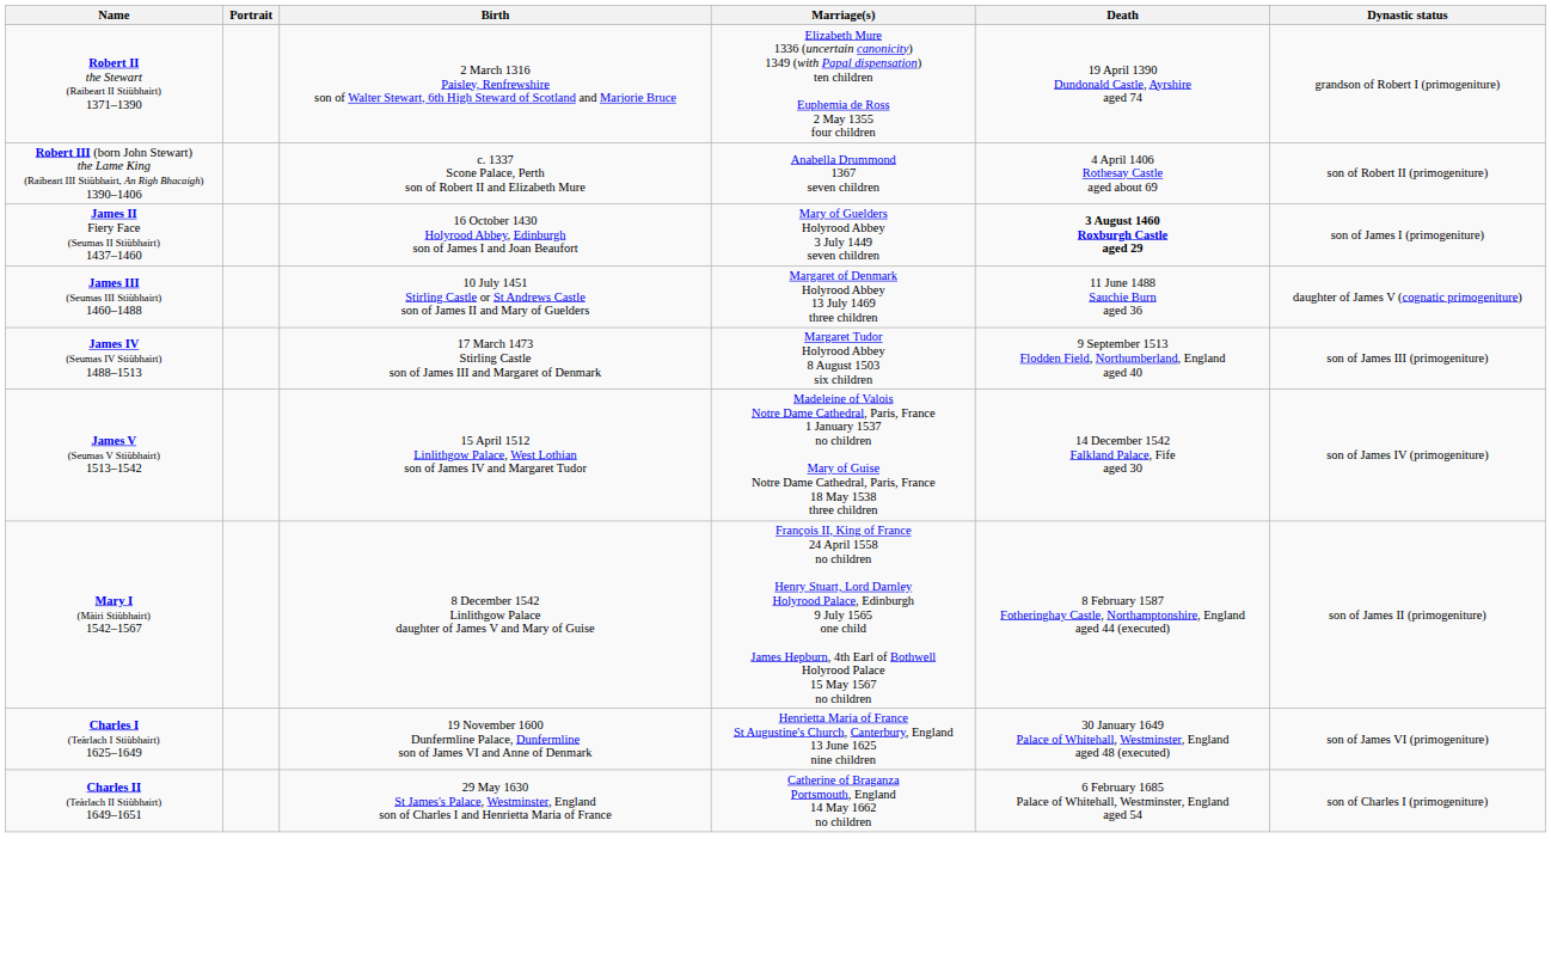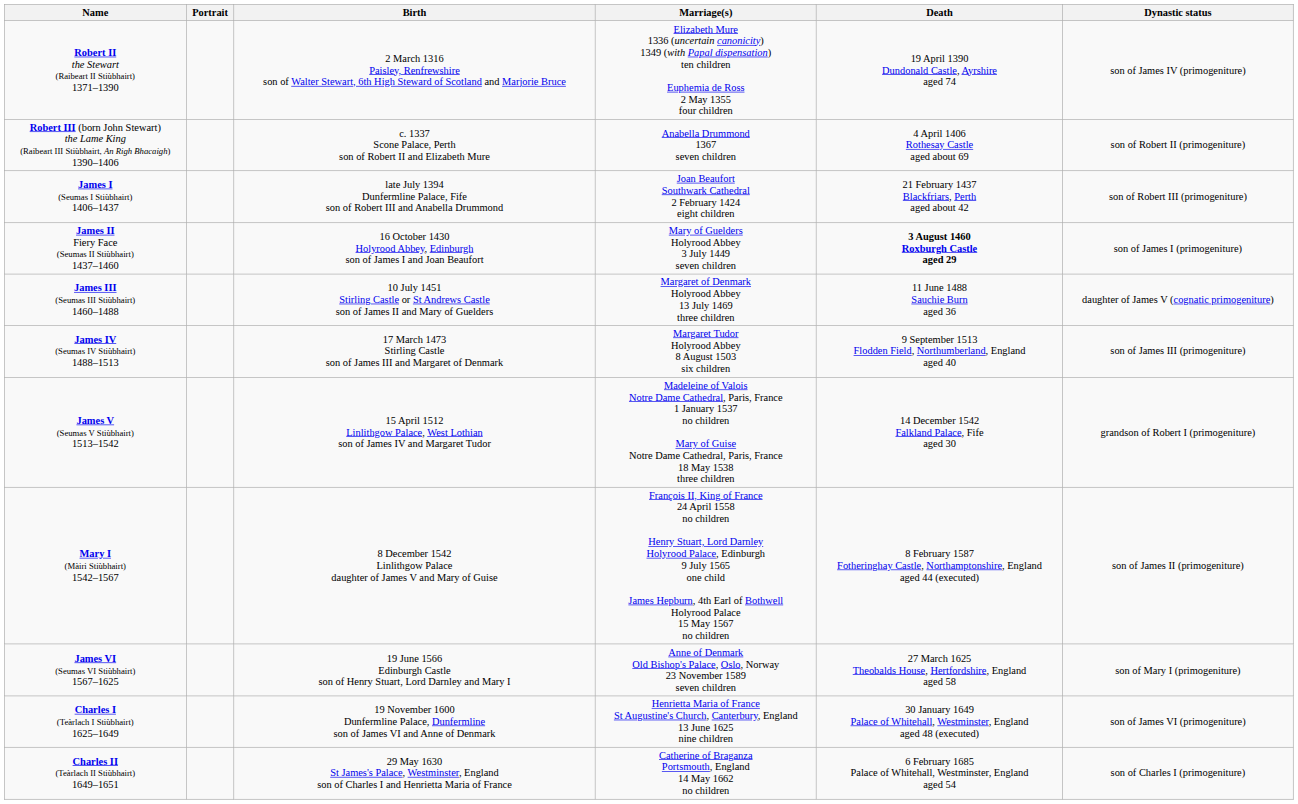Robert II the Stewart (Raibeart II Stiùbhairt) 1371–1390 | Dynastic status: grandson of Robert I (primogeniture) -> son of James IV (primogeniture)
+ row: James I (Seumas I Stiùbhairt) 1406–1437 | late July 1394 Dunfermline Palace, Fife son of Robert III and Anabella Drummond | Joan Beaufort Southwark Cathedral 2 February 1424 eight children | 21 February 1437 Blackfriars, Perth aged about 42 | son of Robert III (primogeniture)
James V (Seumas V Stiùbhairt) 1513–1542 | Dynastic status: son of James IV (primogeniture) -> grandson of Robert I (primogeniture)
+ row: James VI (Seumas VI Stiùbhairt) 1567–1625 | 19 June 1566 Edinburgh Castle son of Henry Stuart, Lord Darnley and Mary I | Anne of Denmark Old Bishop's Palace, Oslo, Norway 23 November 1589 seven children | 27 March 1625 Theobalds House, Hertfordshire, England aged 58 | son of Mary I (primogeniture)
